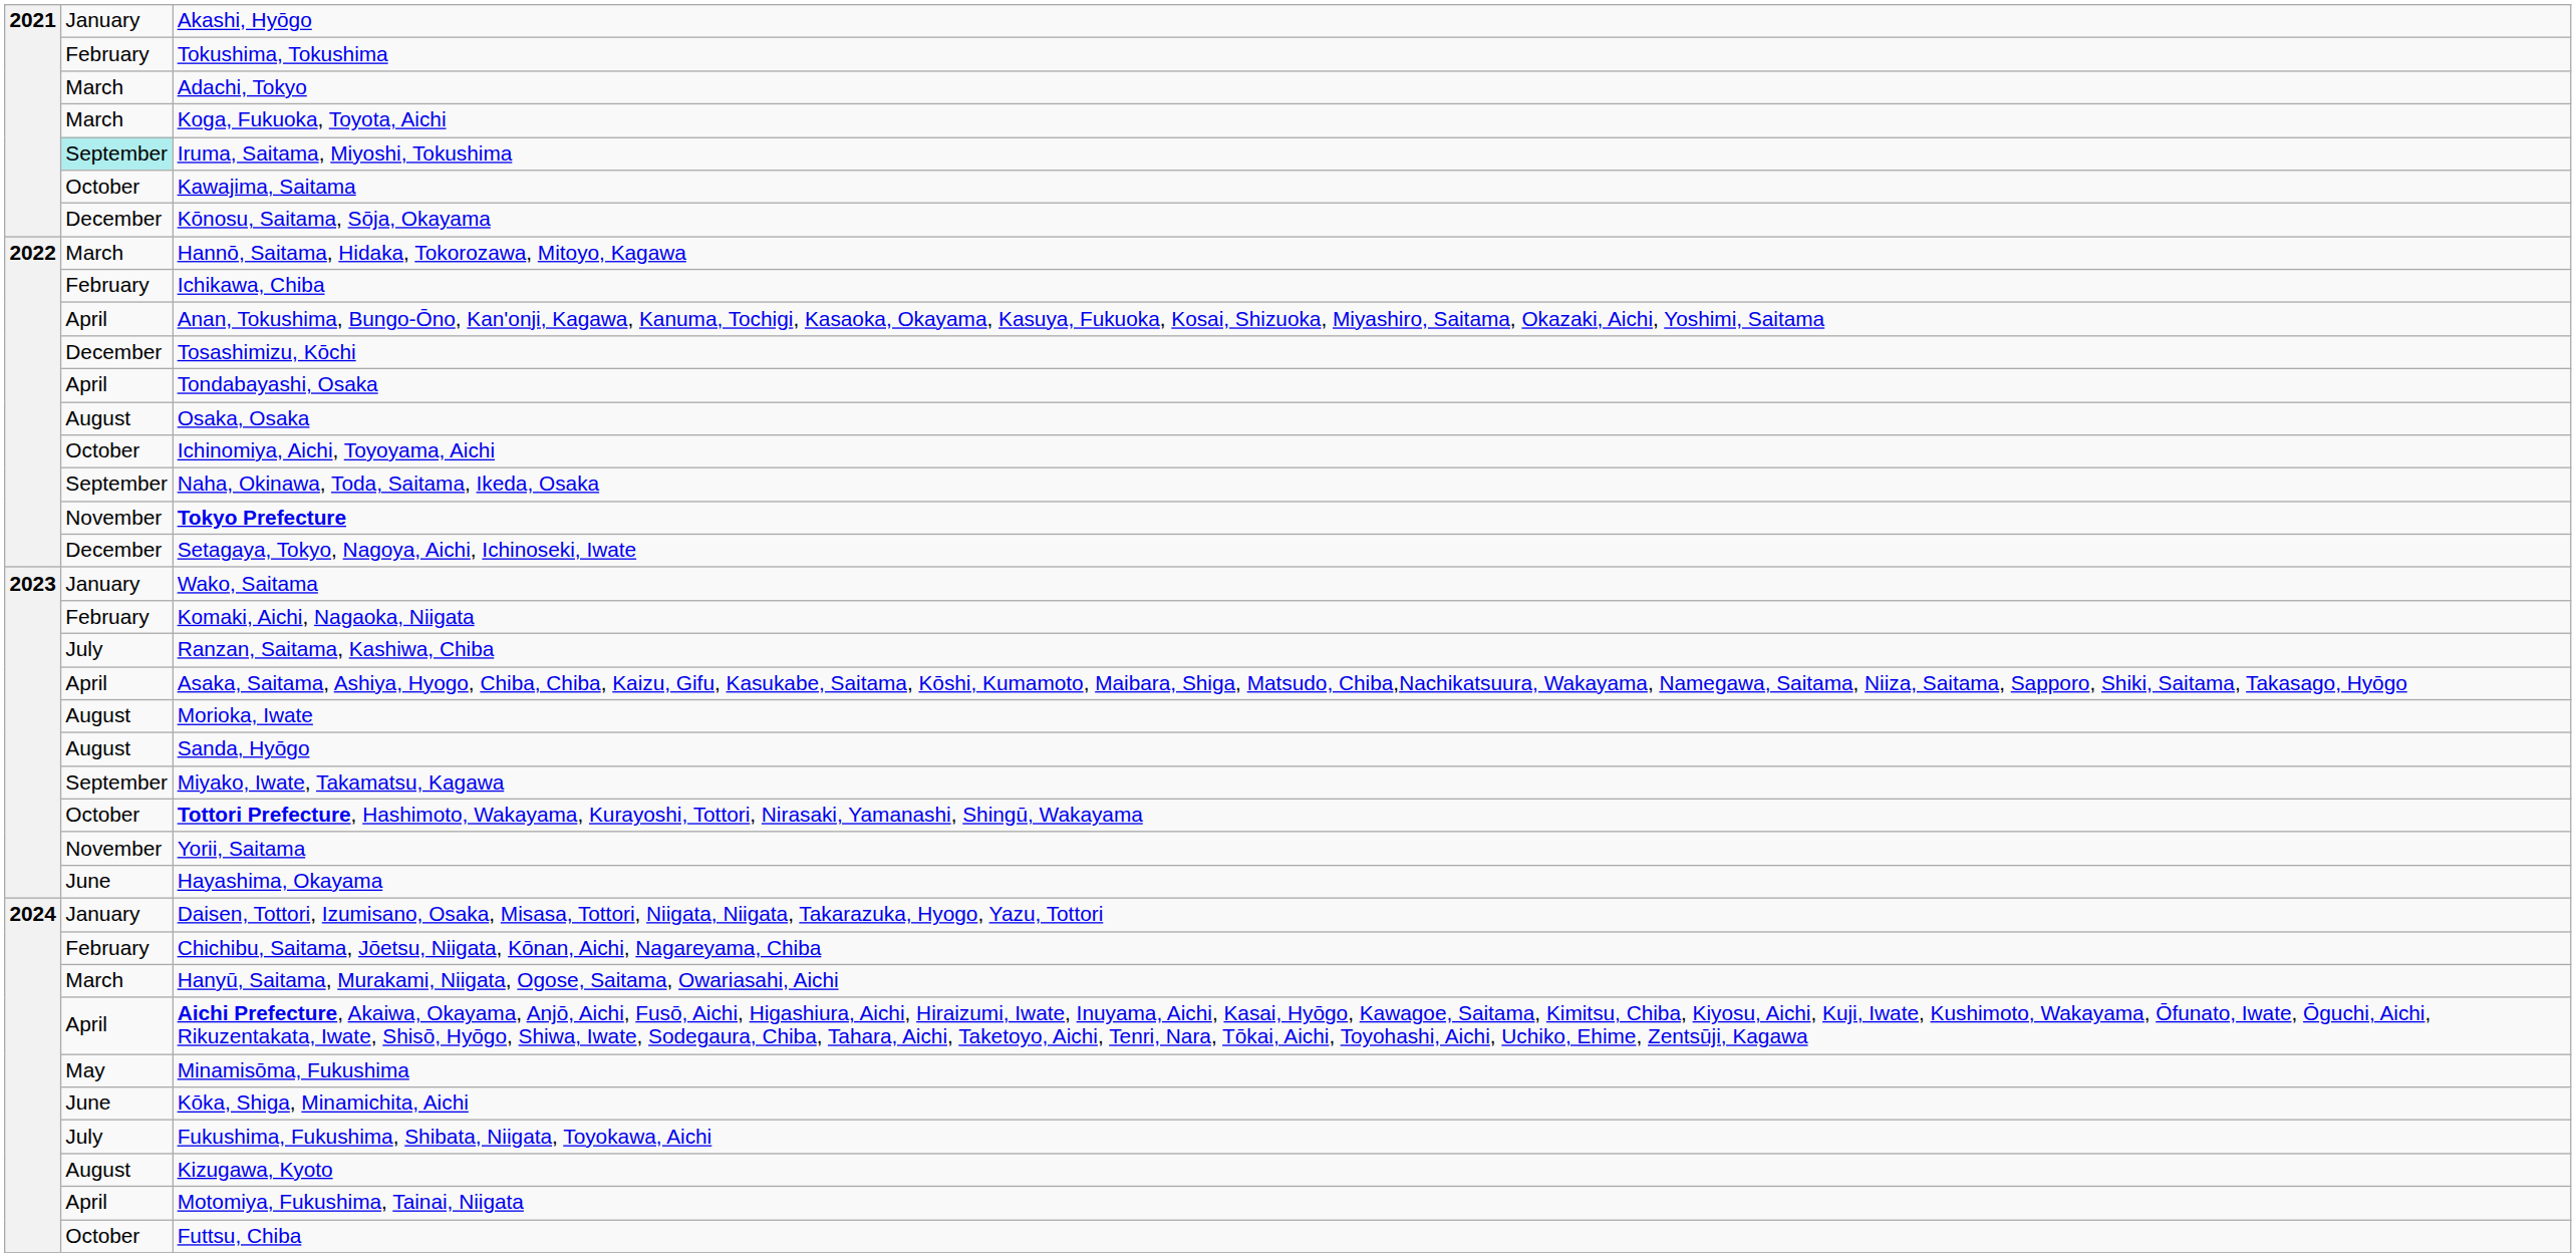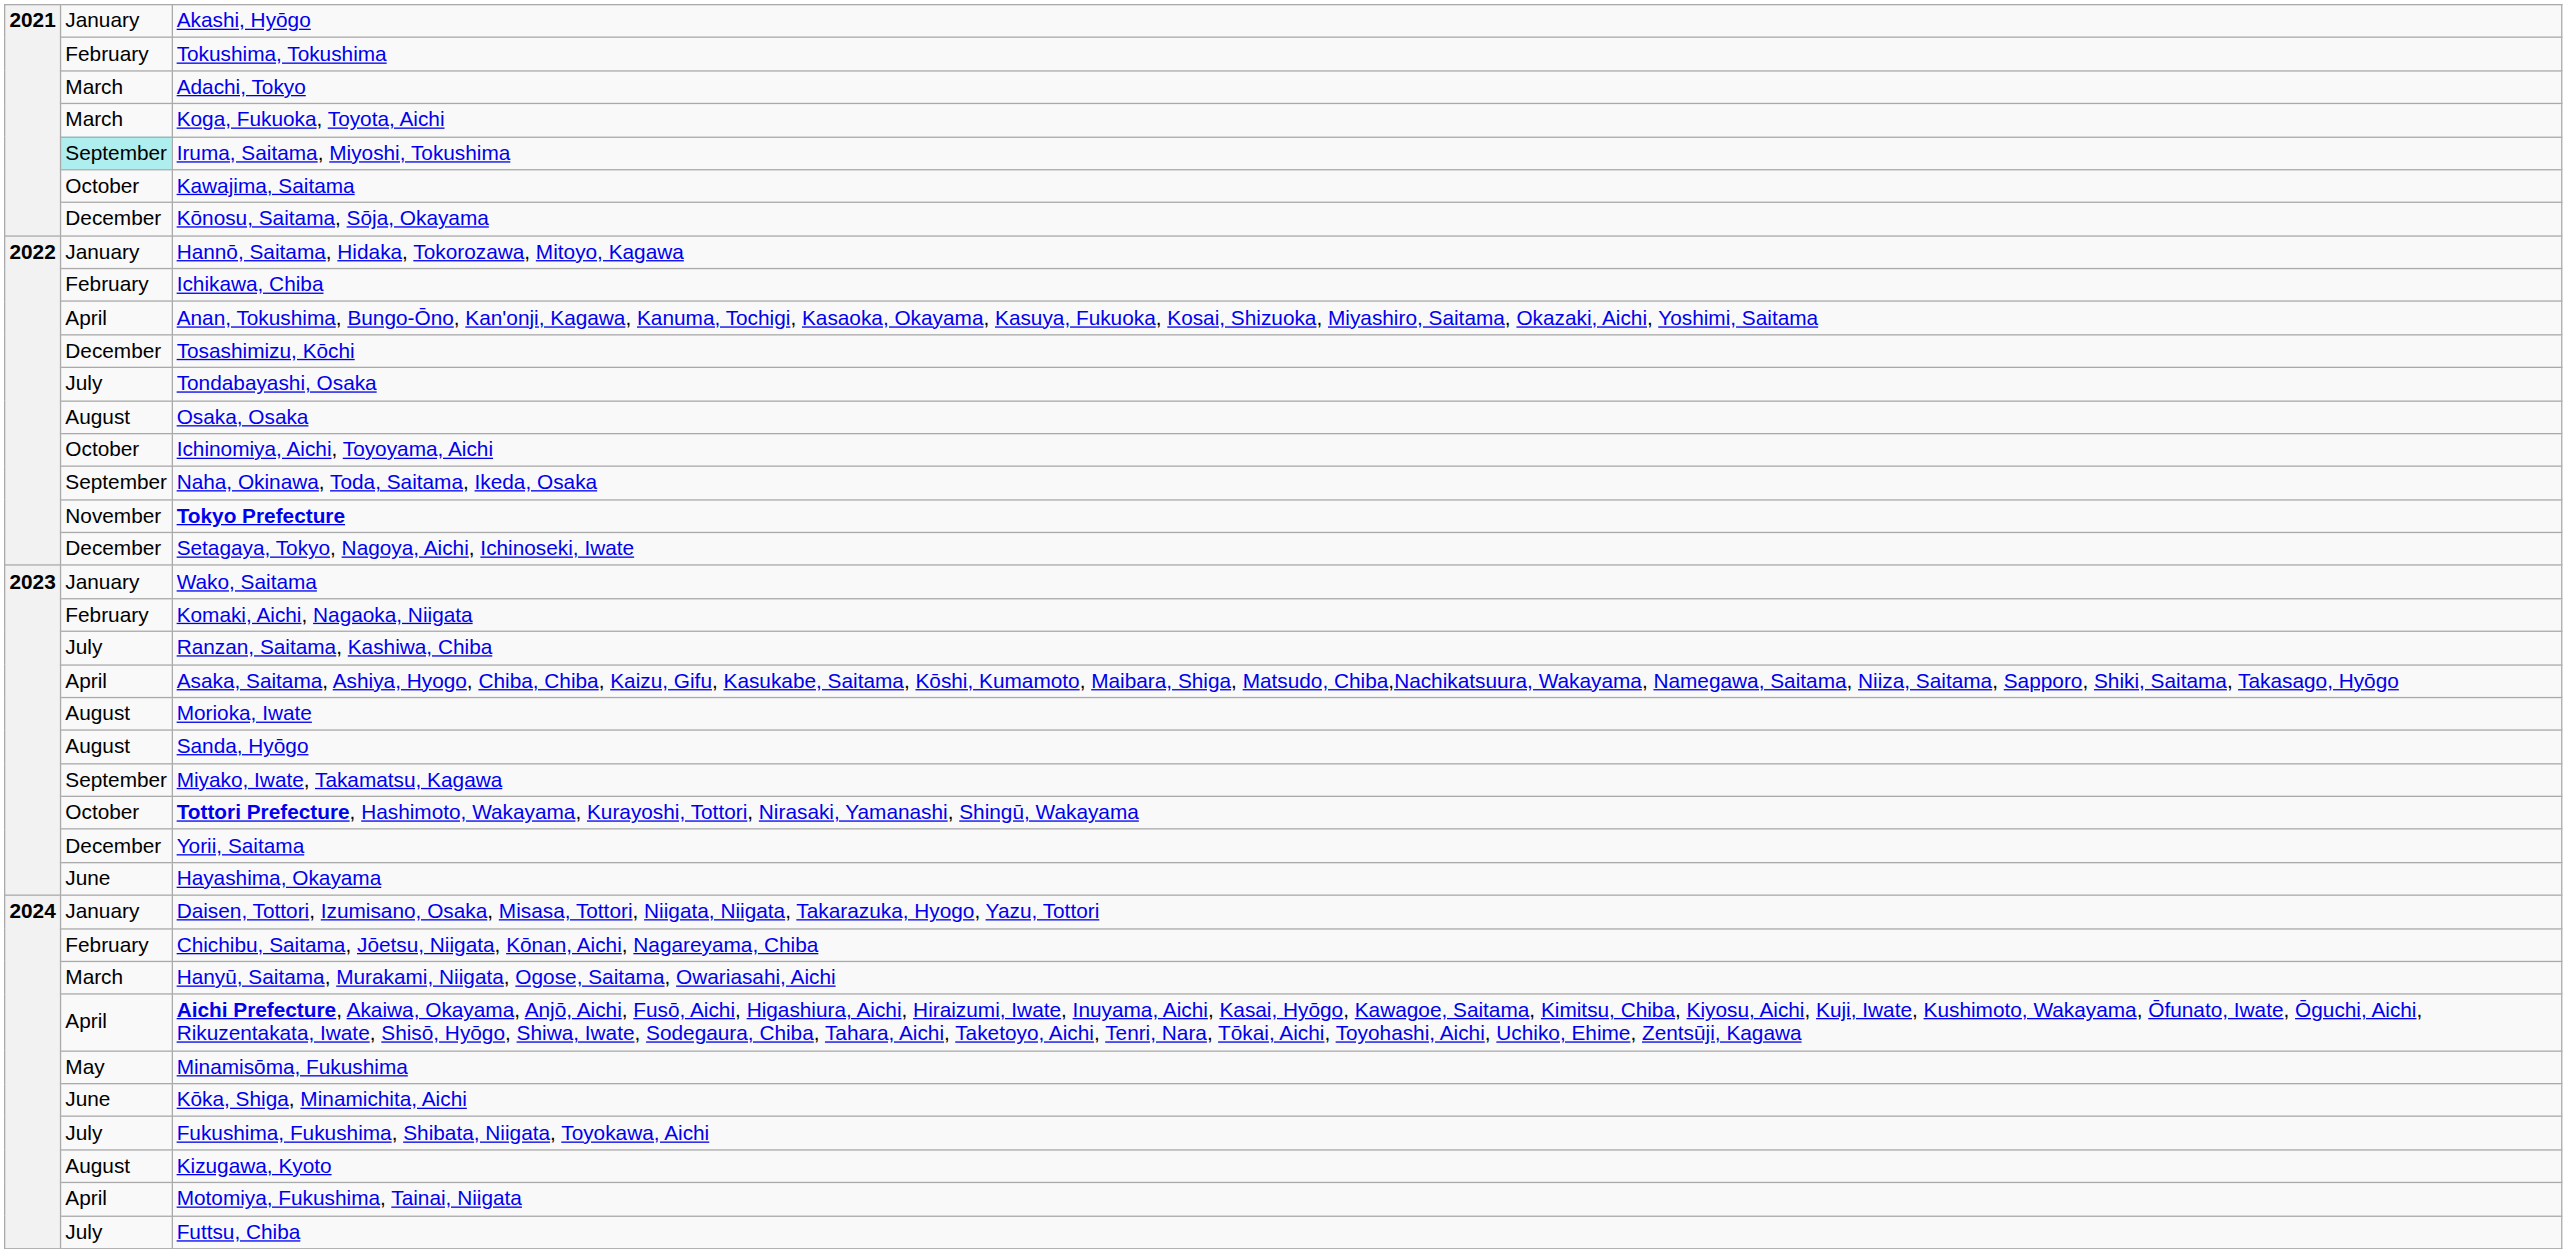Hannō, Saitama, Hidaka, Tokorozawa, Mitoyo, Kagawa | column 2: March -> January
Tondabayashi, Osaka | column 2: April -> July
Yorii, Saitama | column 2: November -> December
Futtsu, Chiba | column 2: October -> July
